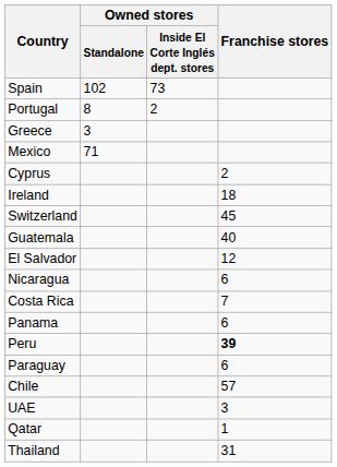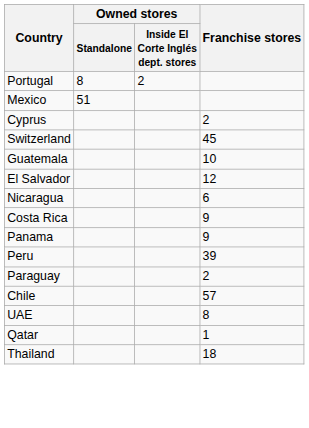- row: Spain | 102 | 73
- row: Greece | 3
Mexico | Owned stores / Standalone: 71 -> 51
- row: Ireland | 18
Guatemala | Franchise stores: 40 -> 10
Costa Rica | Franchise stores: 7 -> 9
Panama | Franchise stores: 6 -> 9
Peru | Franchise stores: bold -> normal
Paraguay | Franchise stores: 6 -> 2
UAE | Franchise stores: 3 -> 8
Thailand | Franchise stores: 31 -> 18
